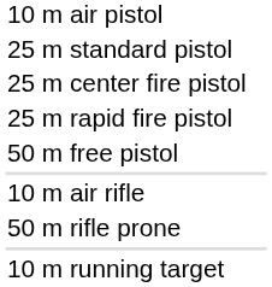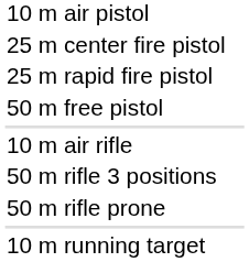- row: 25 m standard pistol
+ row: 50 m rifle 3 positions
